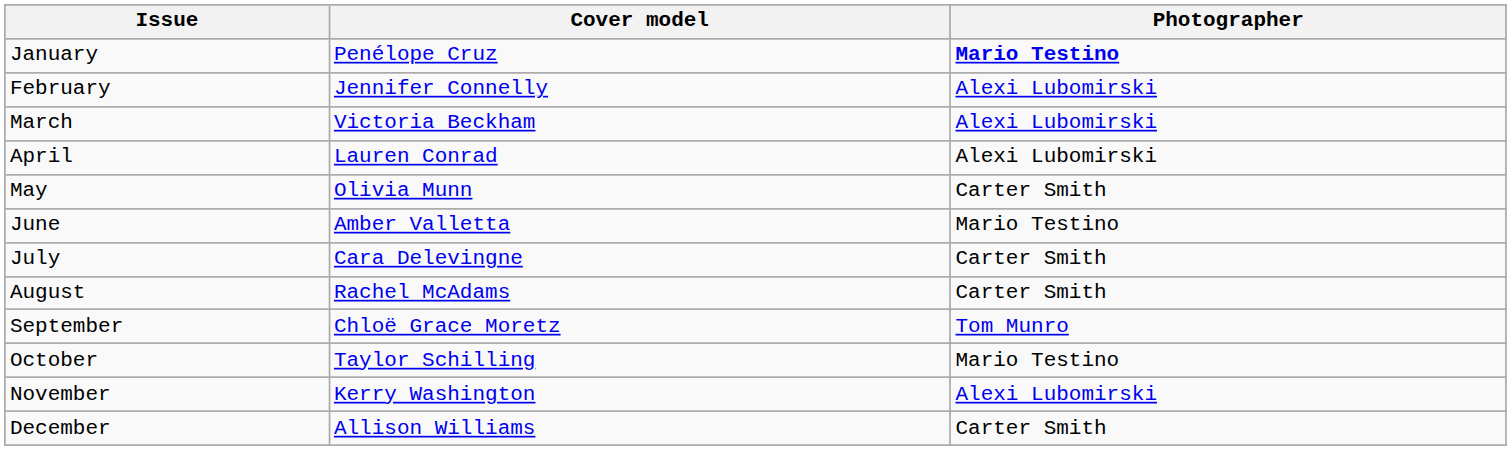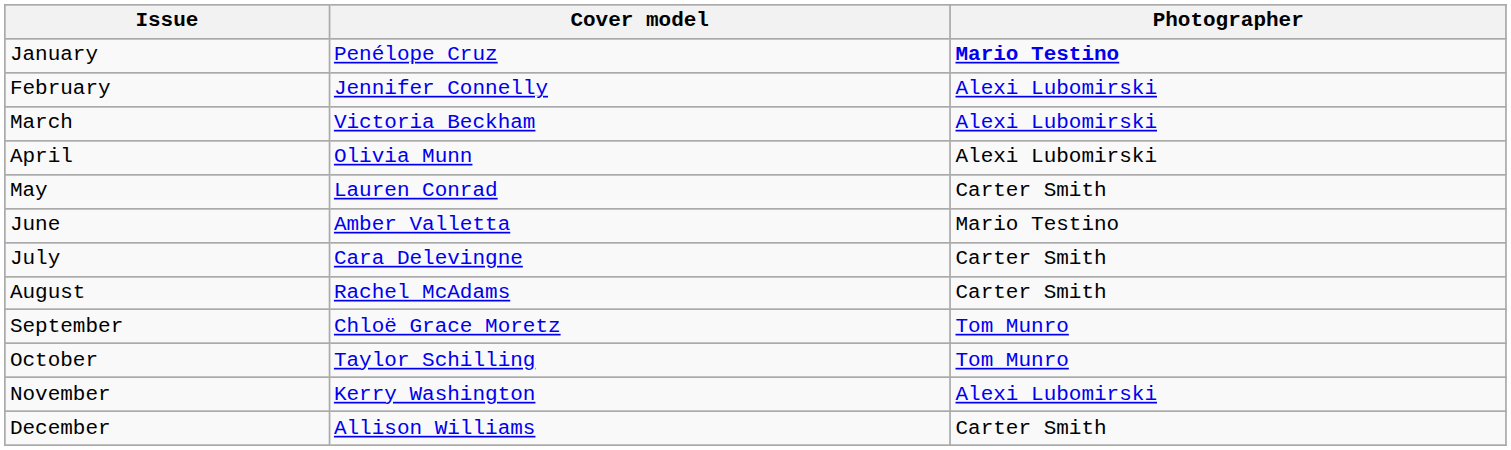April | Cover model: Lauren Conrad -> Olivia Munn
May | Cover model: Olivia Munn -> Lauren Conrad
October | Photographer: Mario Testino -> Tom Munro
